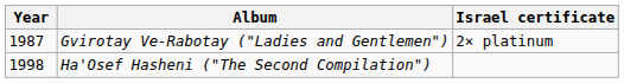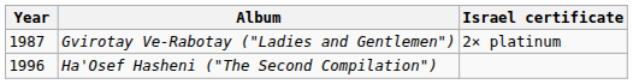Ha'Osef Hasheni ("The Second Compilation") | Year: 1998 -> 1996
